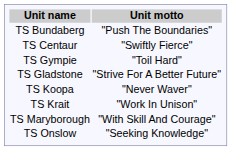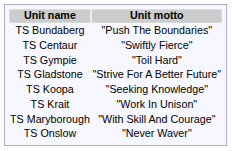TS Koopa | Unit motto: "Never Waver" -> "Seeking Knowledge"
TS Onslow | Unit motto: "Seeking Knowledge" -> "Never Waver"
